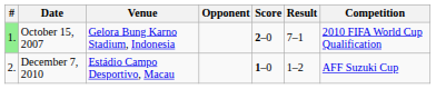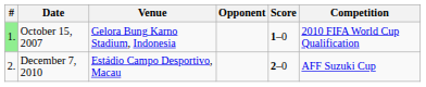- column: Result | 7–1 | 1–2
October 15, 2007 | Score: 2–0 -> 1–0
December 7, 2010 | Score: 1–0 -> 2–0
